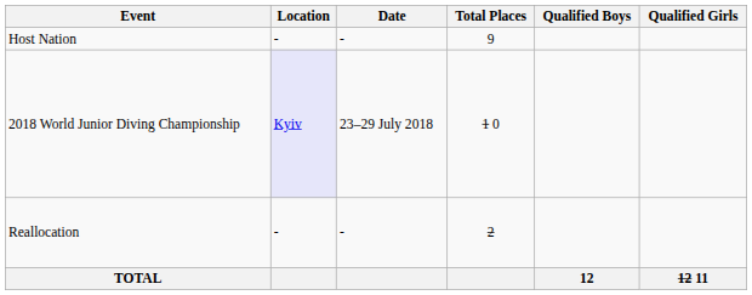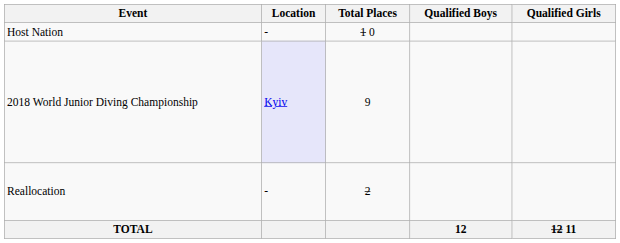- column: Date | - | 23–29 July 2018 | -
Host Nation | Total Places: 9 -> 1 0
2018 World Junior Diving Championship | Total Places: 1 0 -> 9
